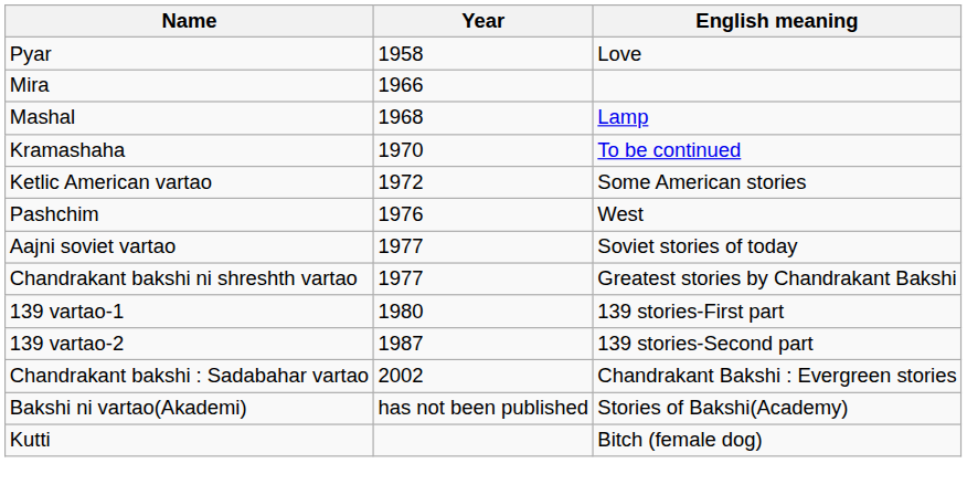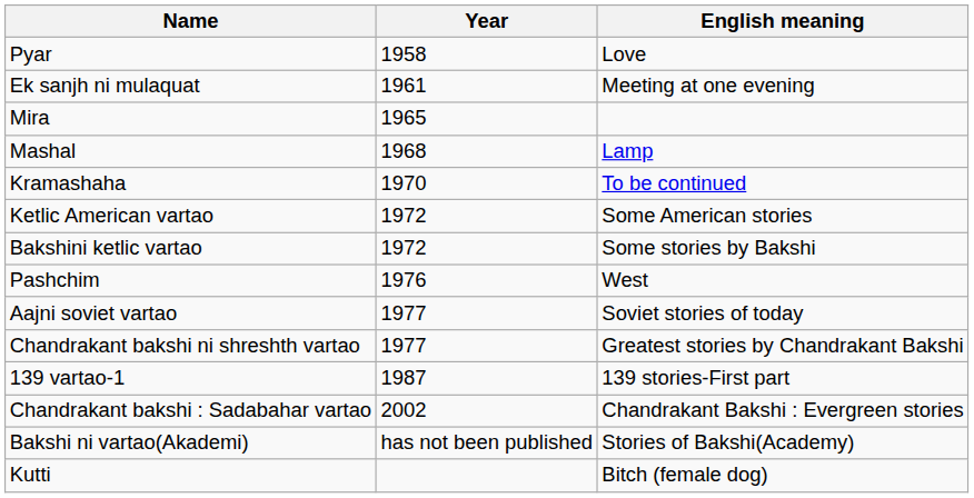+ row: Ek sanjh ni mulaquat | 1961 | Meeting at one evening
Mira | Year: 1966 -> 1965
+ row: Bakshini ketlic vartao | 1972 | Some stories by Bakshi
139 vartao-1 | Year: 1980 -> 1987
- row: 139 vartao-2 | 1987 | 139 stories-Second part
